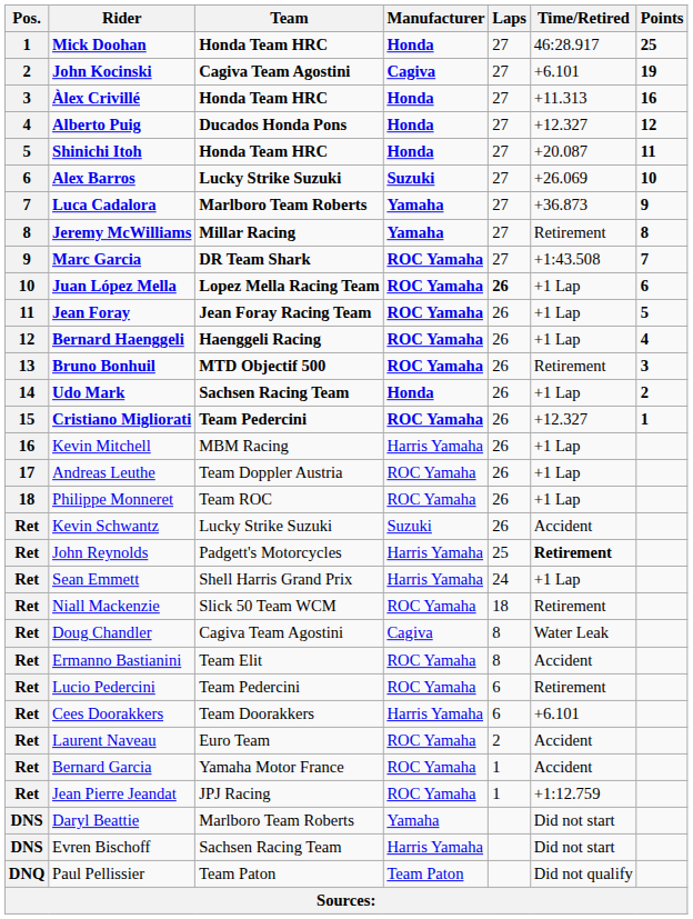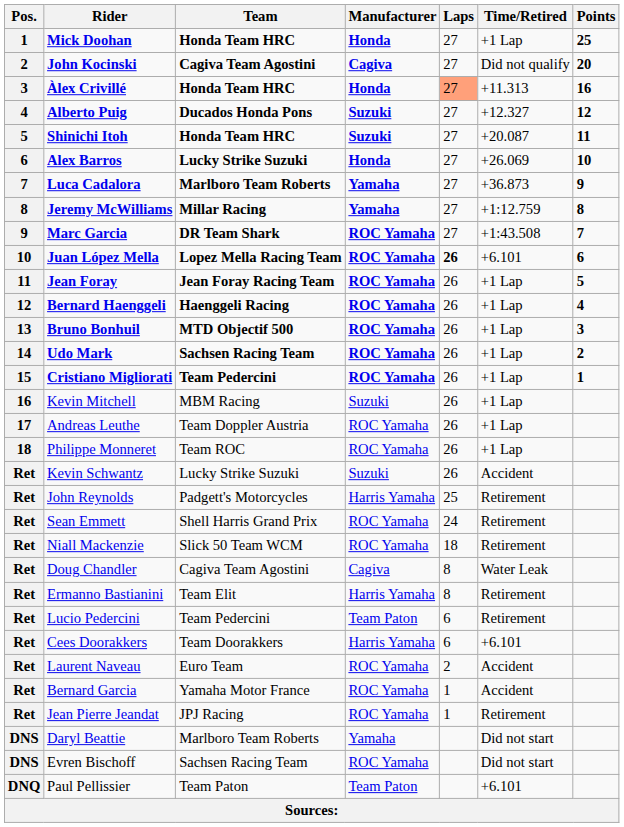Mick Doohan | Time/Retired: 46:28.917 -> +1 Lap
John Kocinski | Time/Retired: +6.101 -> Did not qualify
John Kocinski | Points: 19 -> 20
Àlex Crivillé | Laps: no background -> lightsalmon background
Alberto Puig | Manufacturer: Honda -> Suzuki
Shinichi Itoh | Manufacturer: Honda -> Suzuki
Alex Barros | Manufacturer: Suzuki -> Honda
Jeremy McWilliams | Time/Retired: Retirement -> +1:12.759
Juan López Mella | Time/Retired: +1 Lap -> +6.101
Bruno Bonhuil | Time/Retired: Retirement -> +1 Lap
Udo Mark | Manufacturer: Honda -> ROC Yamaha
Cristiano Migliorati | Time/Retired: +12.327 -> +1 Lap
Kevin Mitchell | Manufacturer: Harris Yamaha -> Suzuki
John Reynolds | Time/Retired: bold -> normal
Sean Emmett | Manufacturer: Harris Yamaha -> ROC Yamaha
Sean Emmett | Time/Retired: +1 Lap -> Retirement
Ermanno Bastianini | Manufacturer: ROC Yamaha -> Harris Yamaha
Ermanno Bastianini | Time/Retired: Accident -> Retirement
Lucio Pedercini | Manufacturer: ROC Yamaha -> Team Paton
Jean Pierre Jeandat | Time/Retired: +1:12.759 -> Retirement
Evren Bischoff | Manufacturer: Harris Yamaha -> ROC Yamaha
Paul Pellissier | Time/Retired: Did not qualify -> +6.101
